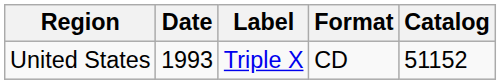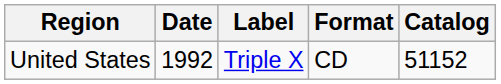United States | Date: 1993 -> 1992
